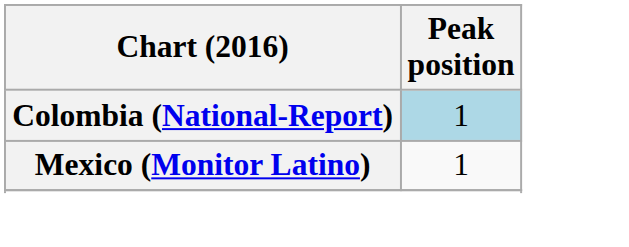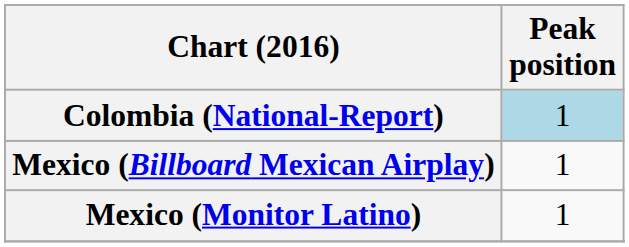+ row: Mexico (Billboard Mexican Airplay) | 1
